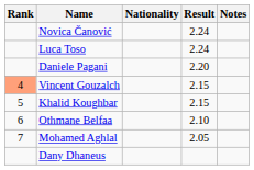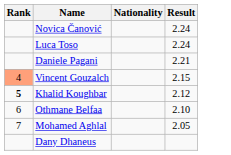- column: Notes
Daniele Pagani | Result: 2.20 -> 2.21
Khalid Koughbar | Rank: normal -> bold
Khalid Koughbar | Result: 2.15 -> 2.12
